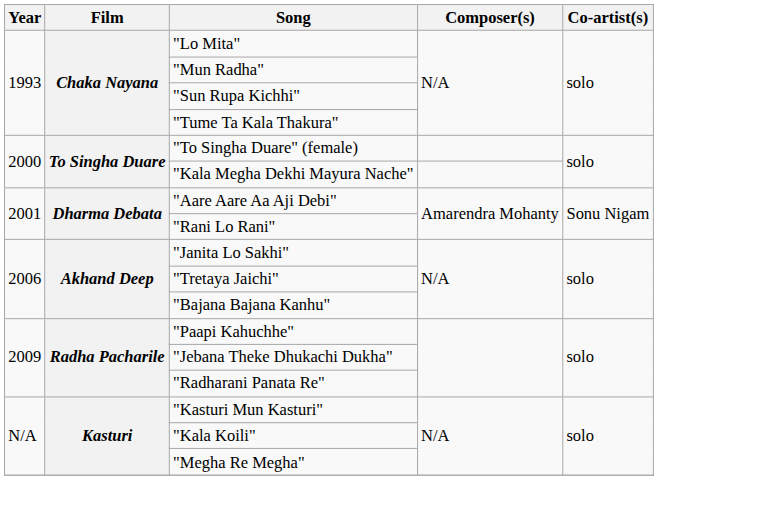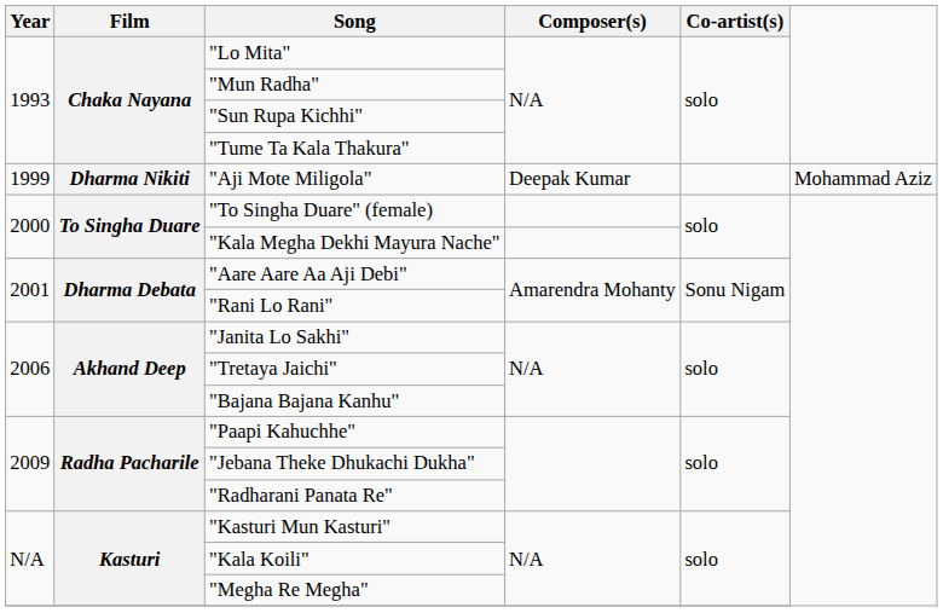+ row: 1999 | Dharma Nikiti | "Aji Mote Miligola" | Deepak Kumar | Mohammad Aziz
